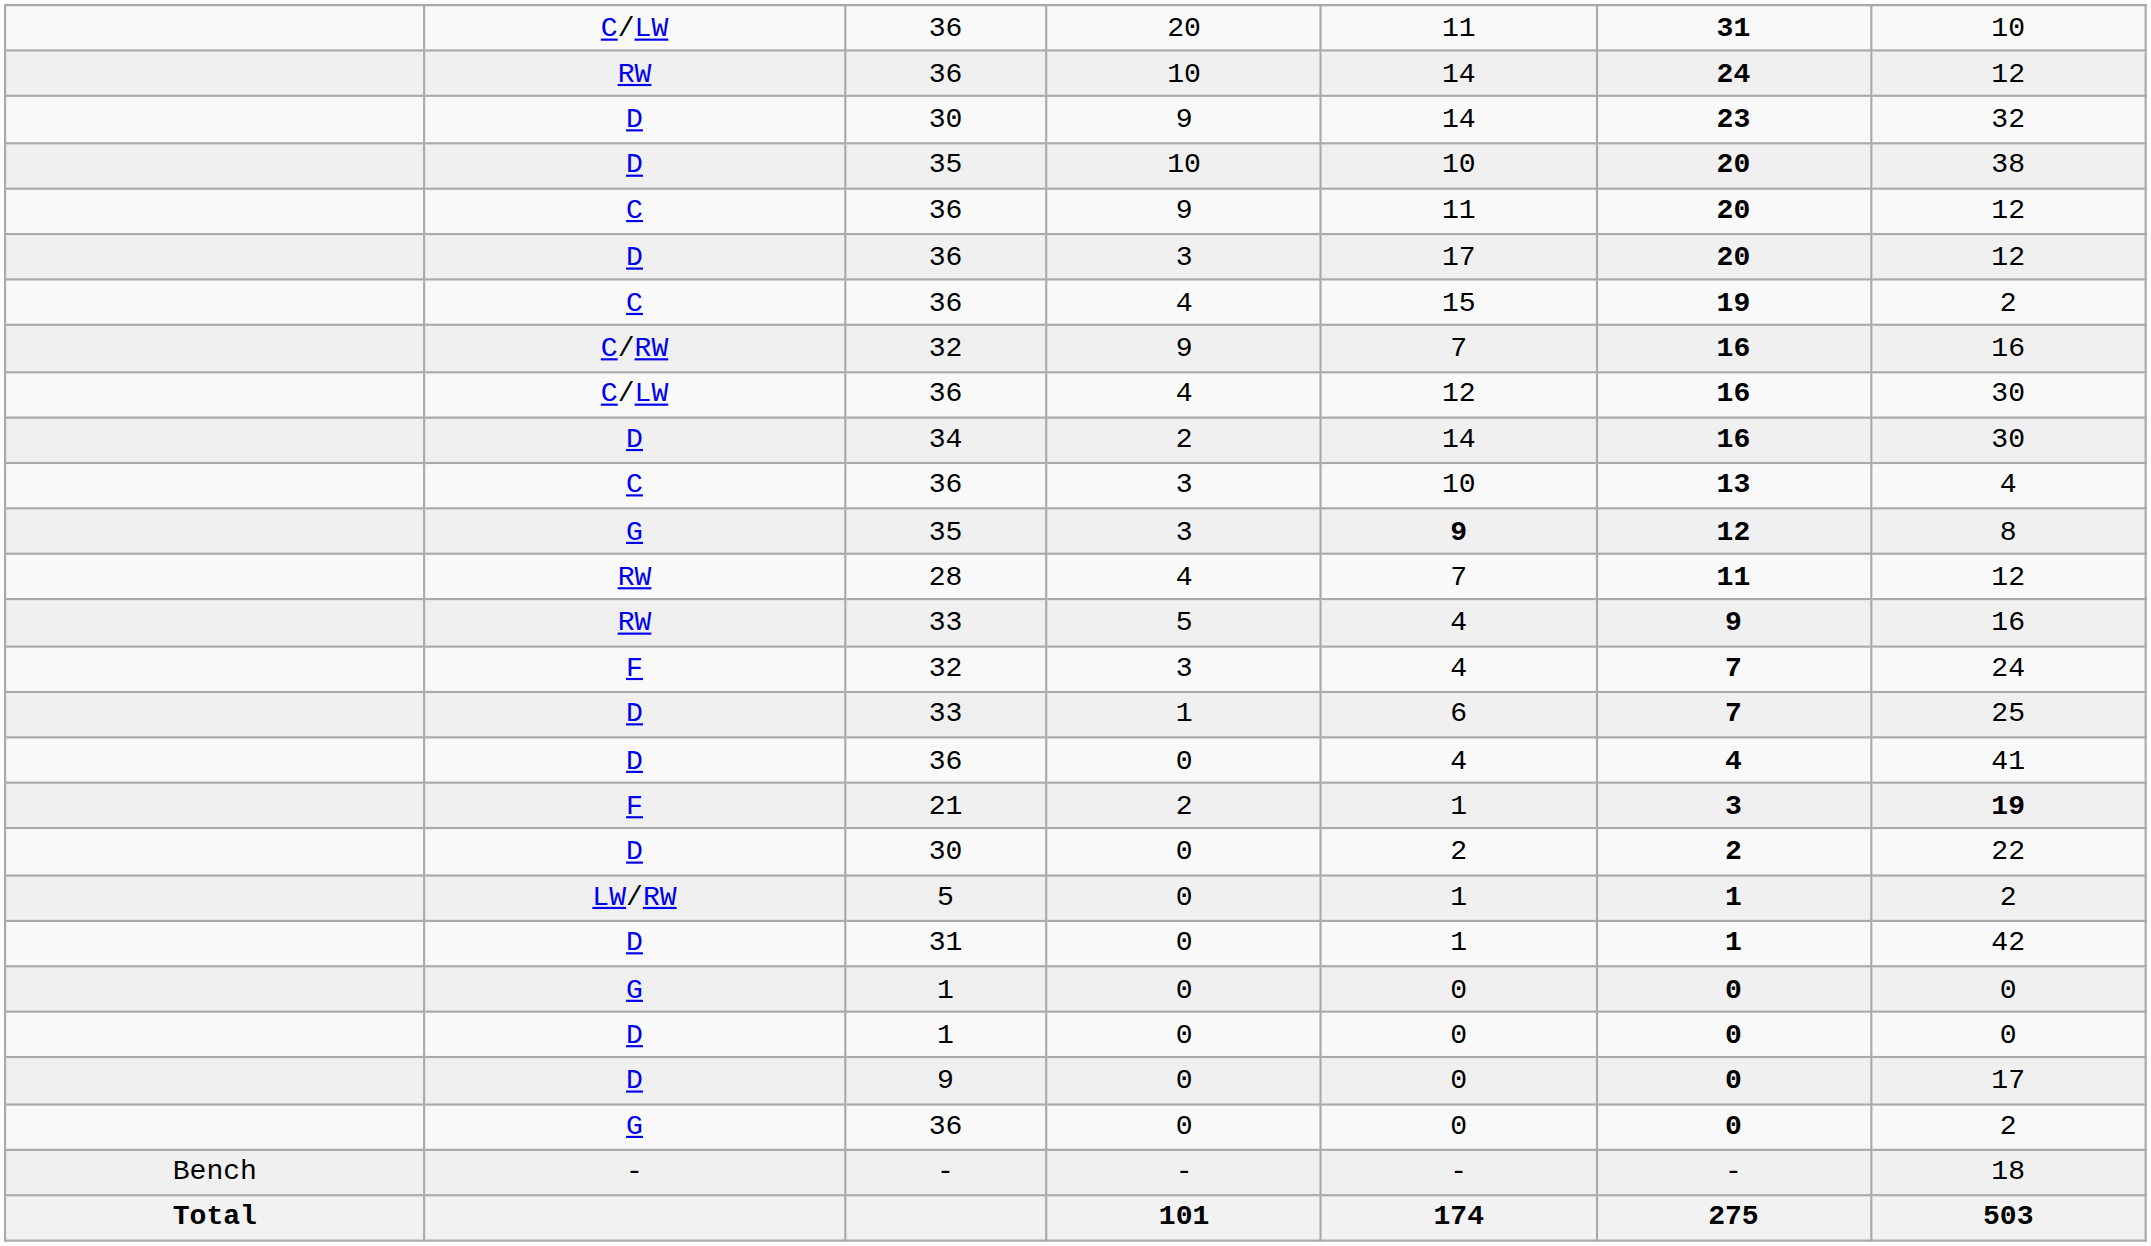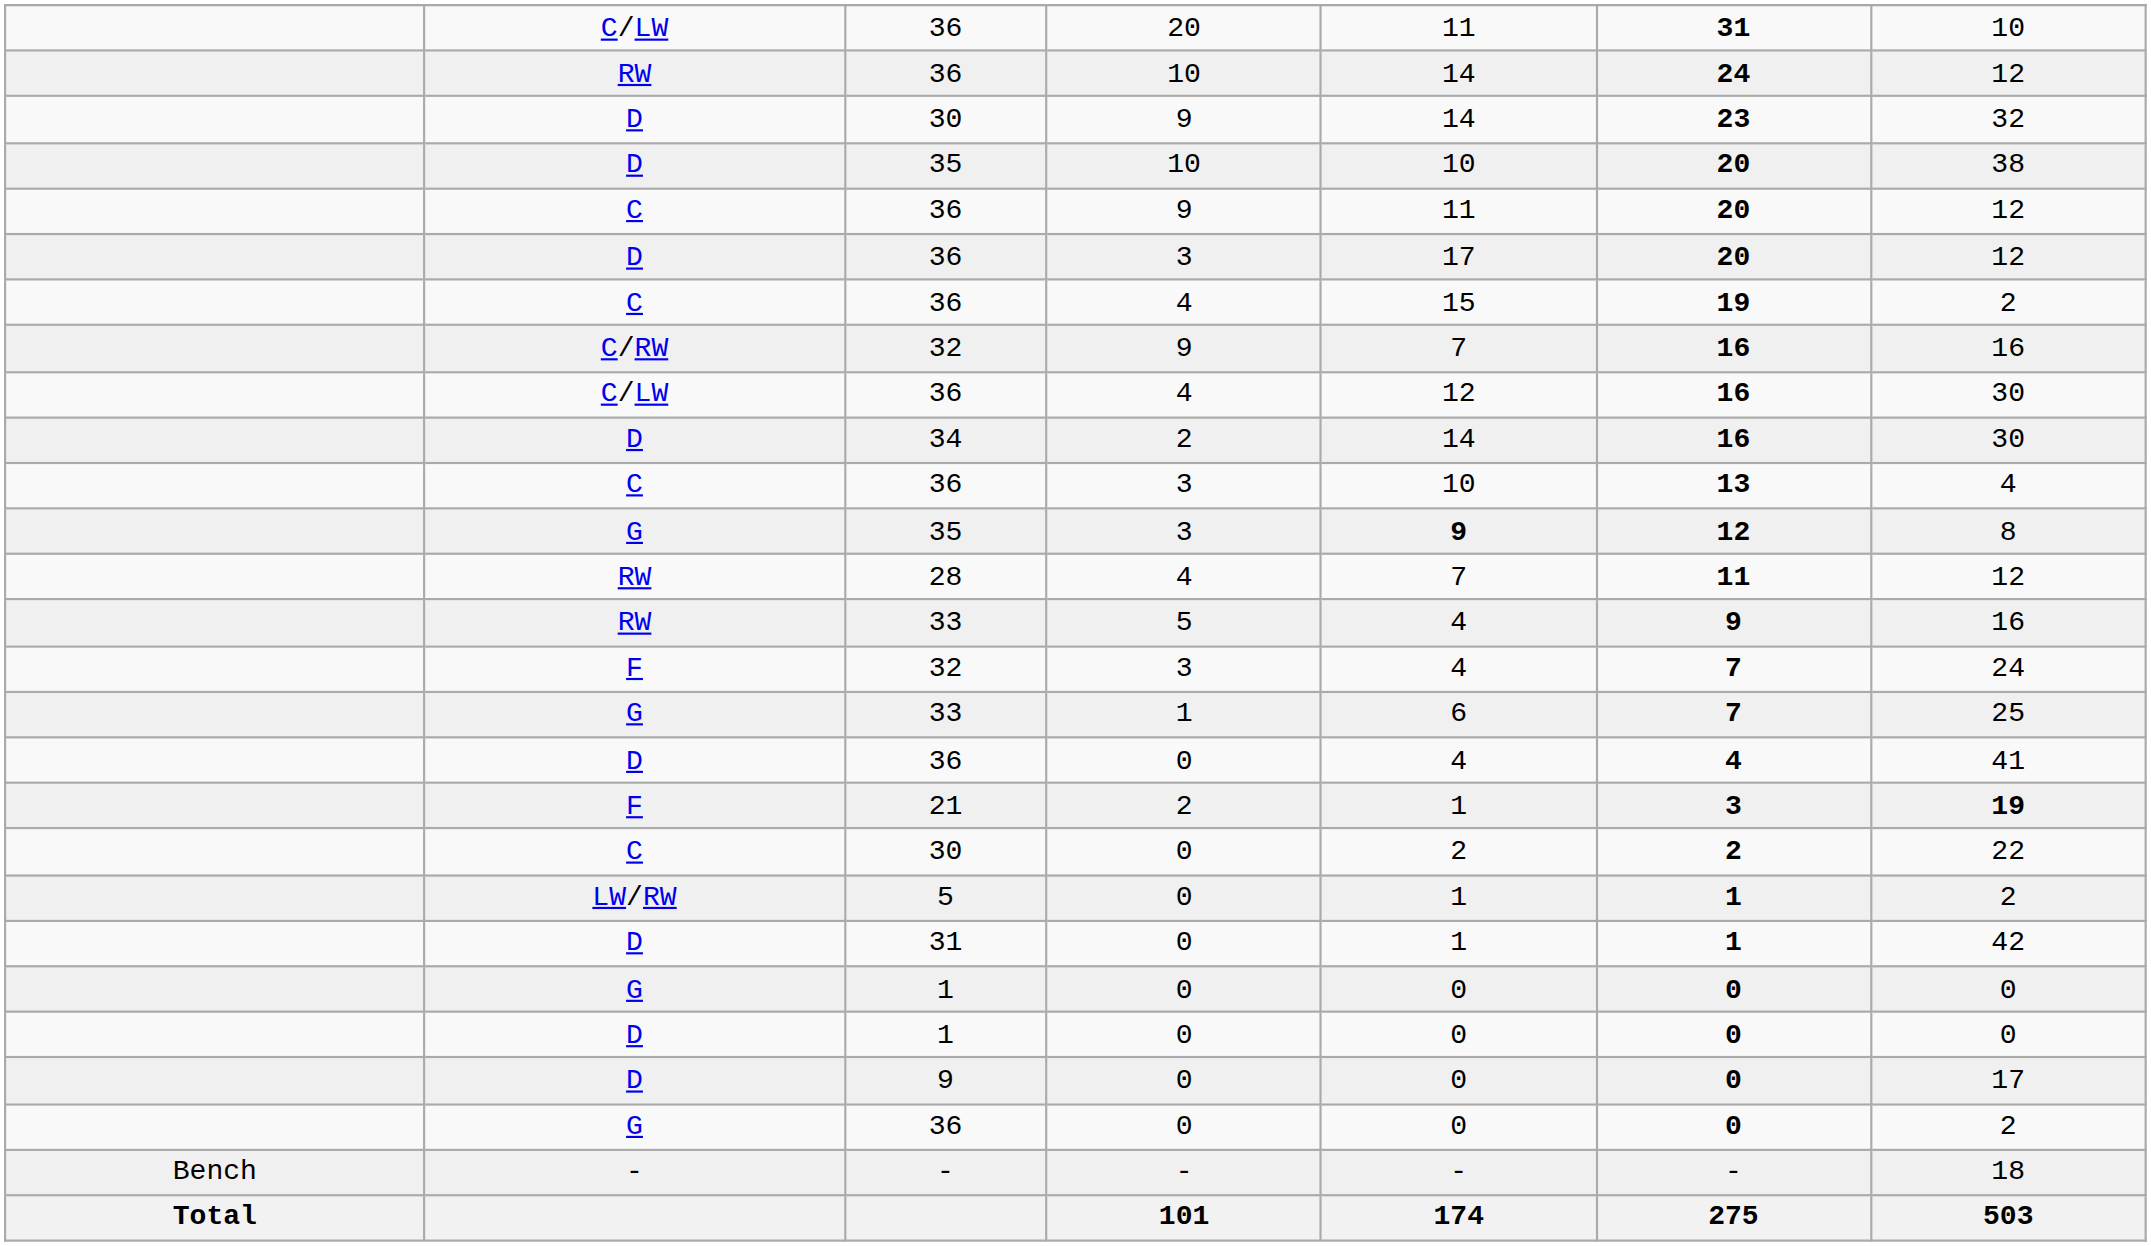33 / 1 | column 2: D -> G
30 / 0 | column 2: D -> C
